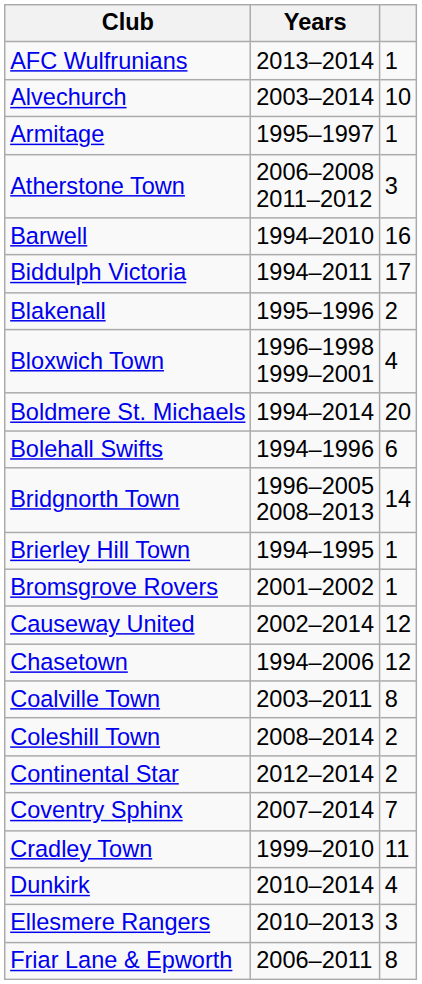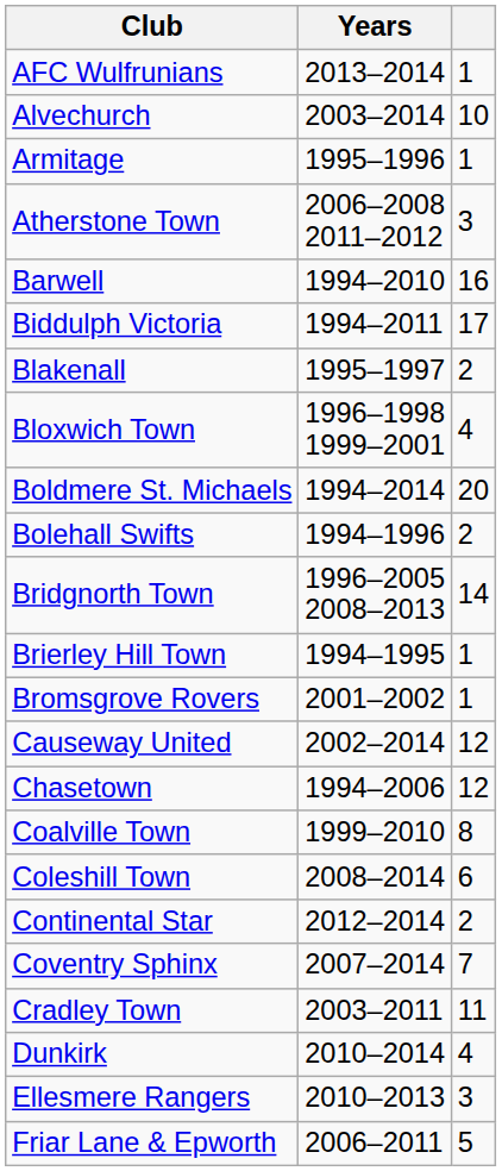Armitage | Years: 1995–1997 -> 1995–1996
Blakenall | Years: 1995–1996 -> 1995–1997
Bolehall Swifts | column 3: 6 -> 2
Coalville Town | Years: 2003–2011 -> 1999–2010
Coleshill Town | column 3: 2 -> 6
Cradley Town | Years: 1999–2010 -> 2003–2011
Friar Lane & Epworth | column 3: 8 -> 5
